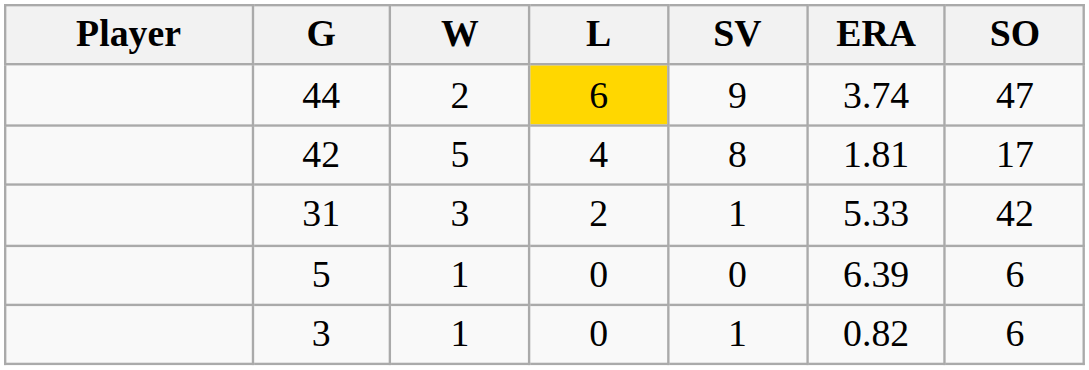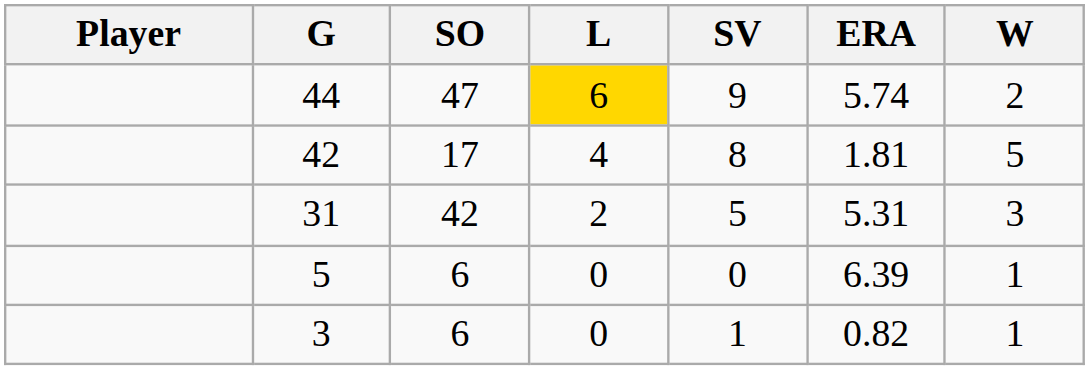columns swapped: W <-> SO
44 | ERA: 3.74 -> 5.74
31 | SV: 1 -> 5
31 | ERA: 5.33 -> 5.31
